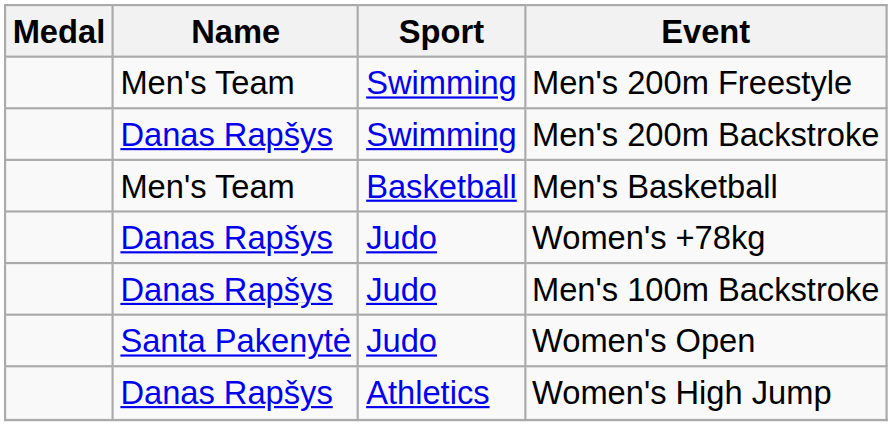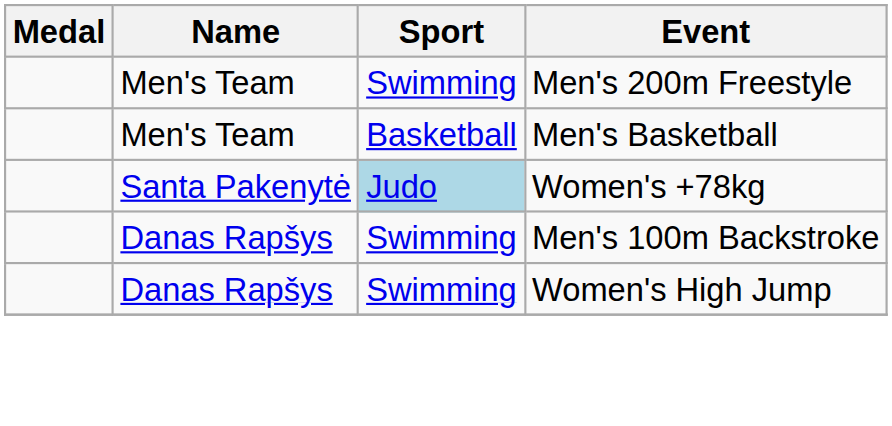- row: Danas Rapšys | Swimming | Men's 200m Backstroke
Women's +78kg | Name: Danas Rapšys -> Santa Pakenytė
Women's +78kg | Sport: no background -> lightblue background
Men's 100m Backstroke | Sport: Judo -> Swimming
- row: Santa Pakenytė | Judo | Women's Open
Women's High Jump | Sport: Athletics -> Swimming
